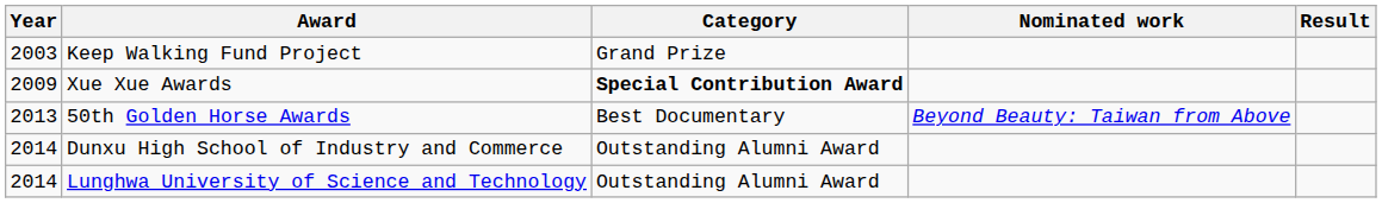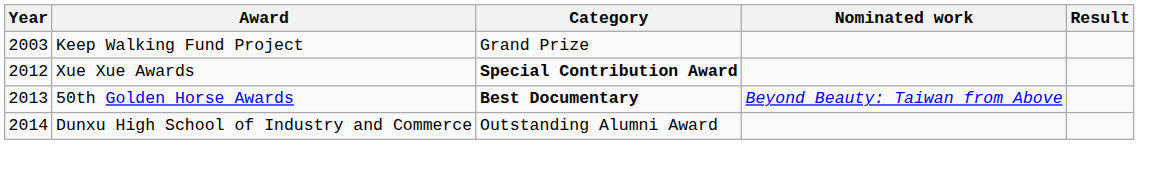Xue Xue Awards | Year: 2009 -> 2012
50th Golden Horse Awards | Category: normal -> bold
- row: 2014 | Lunghwa University of Science and Technology | Outstanding Alumni Award
